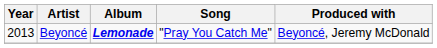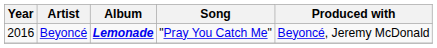Beyoncé | Year: 2013 -> 2016
